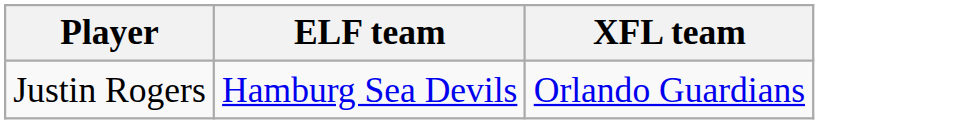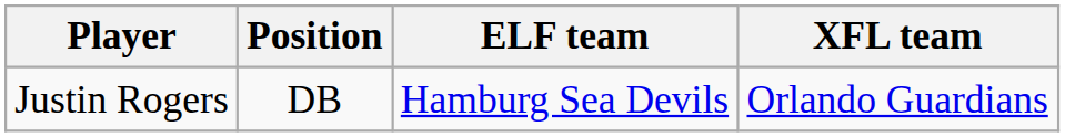+ column: Position | DB
